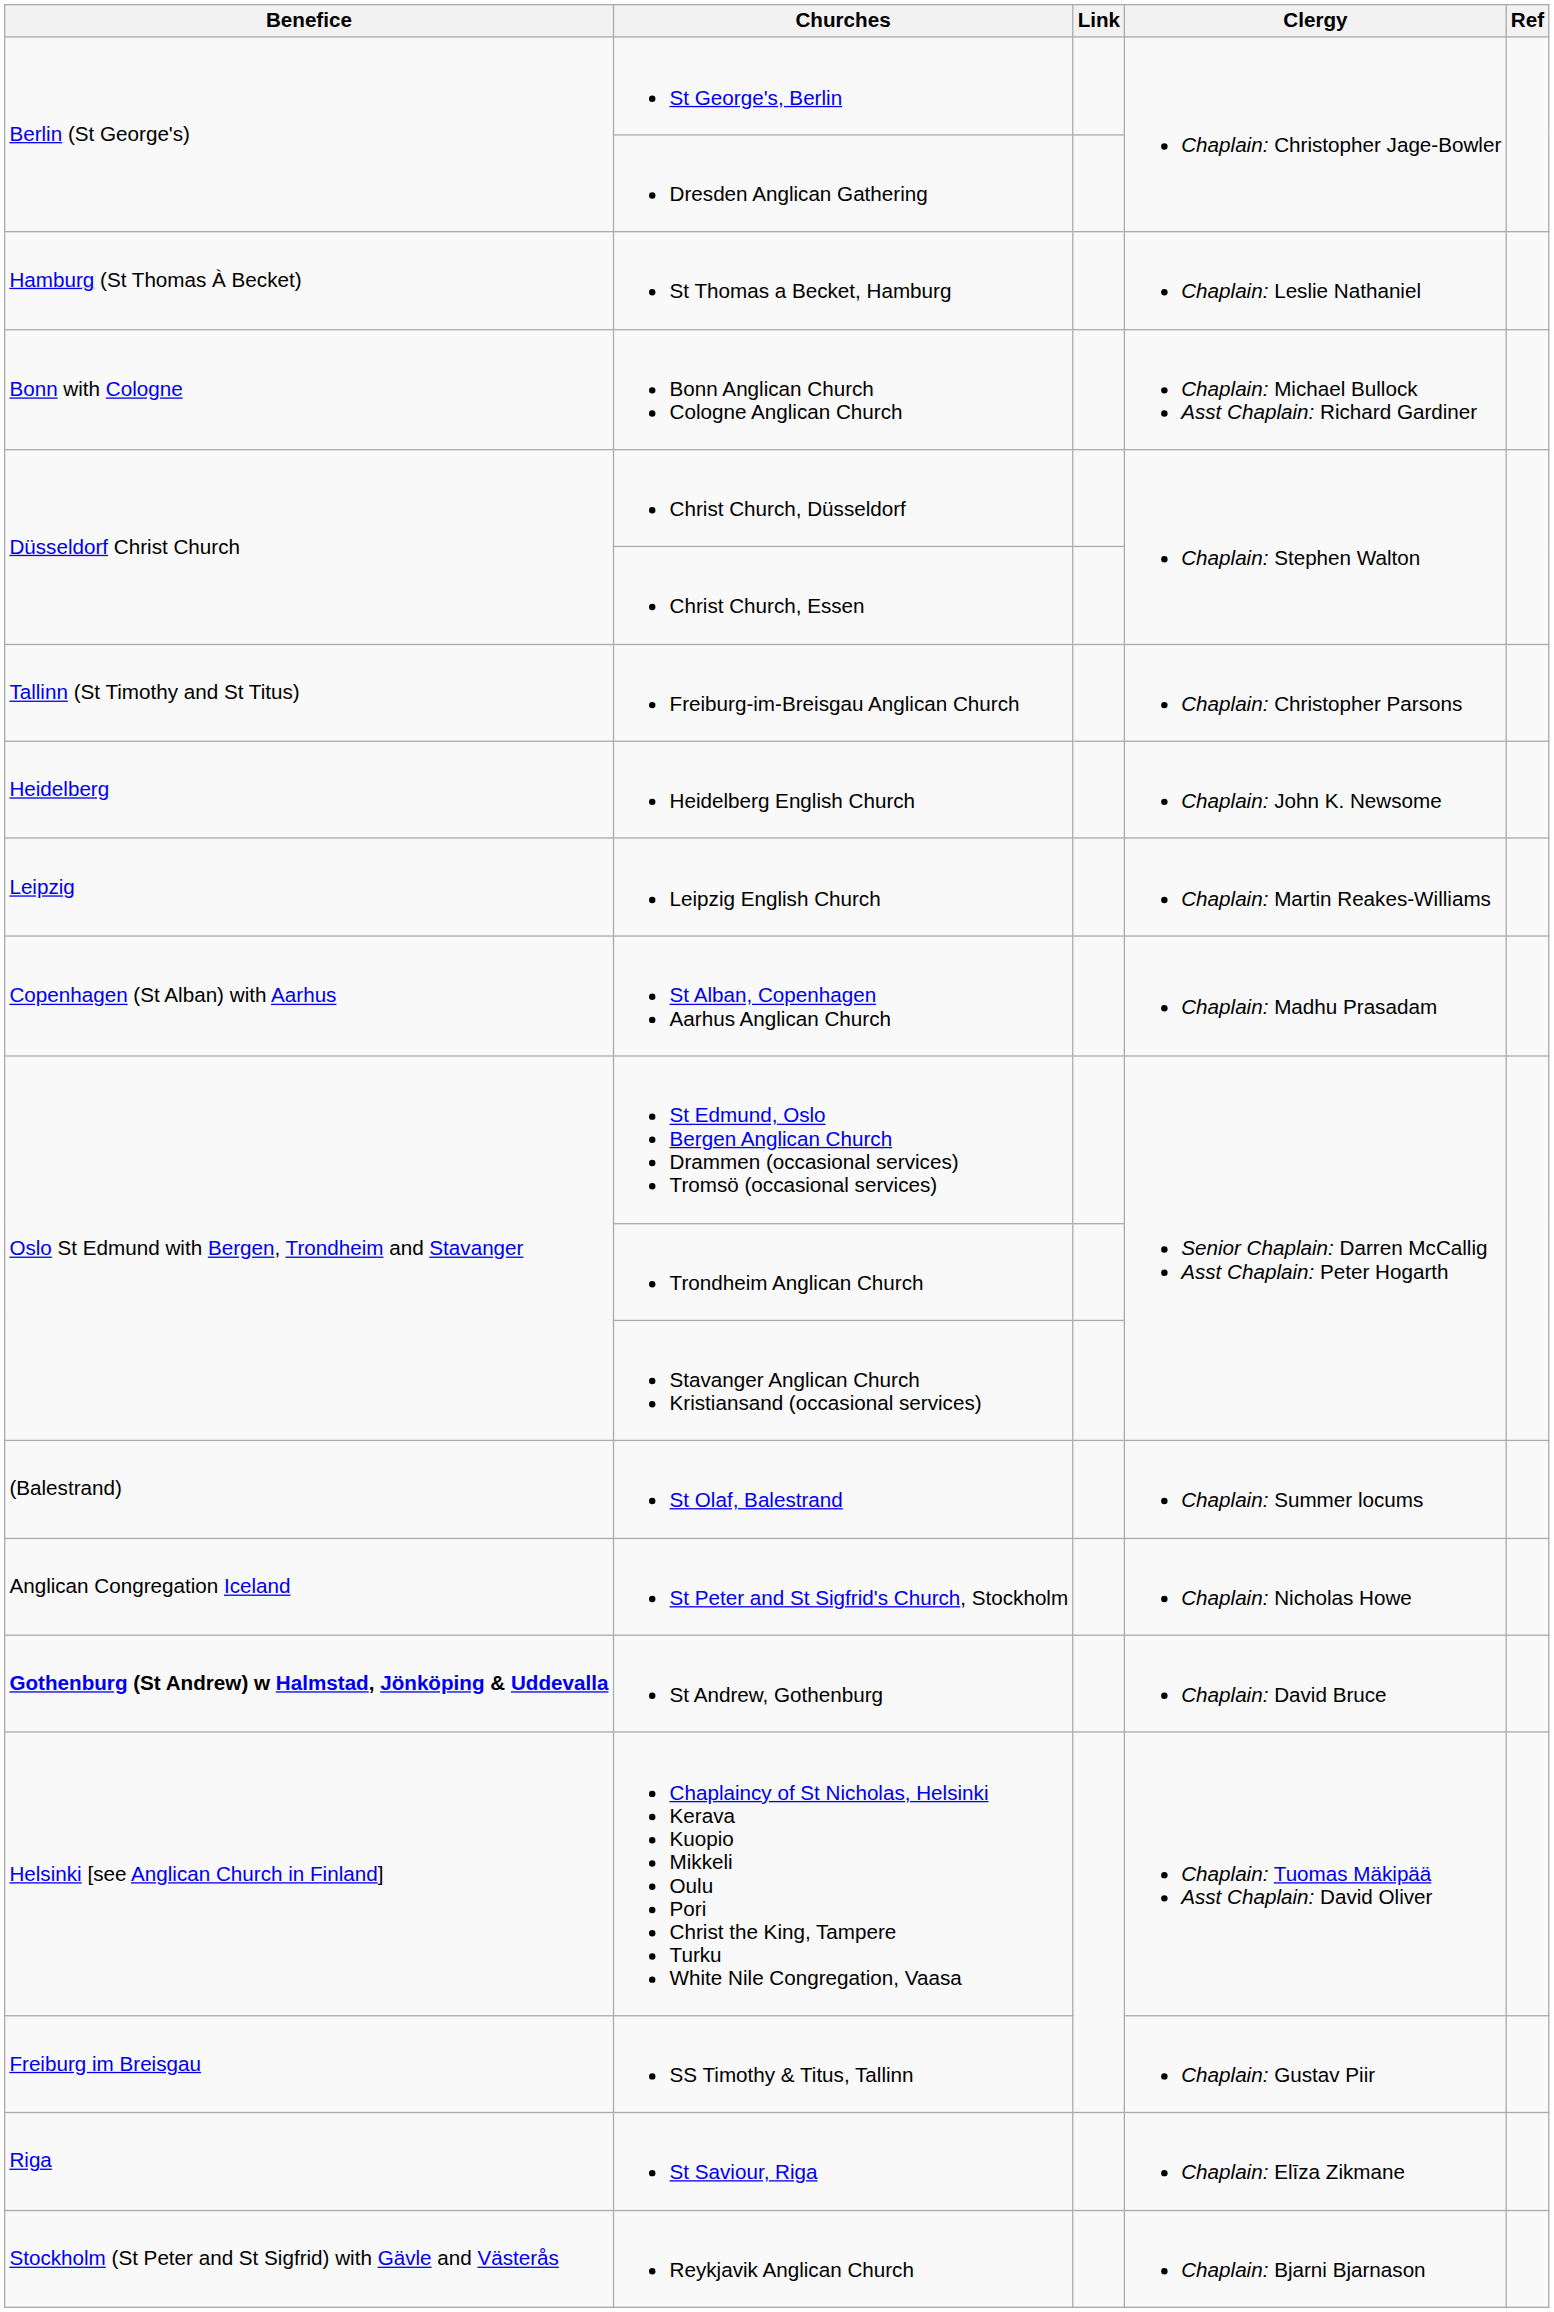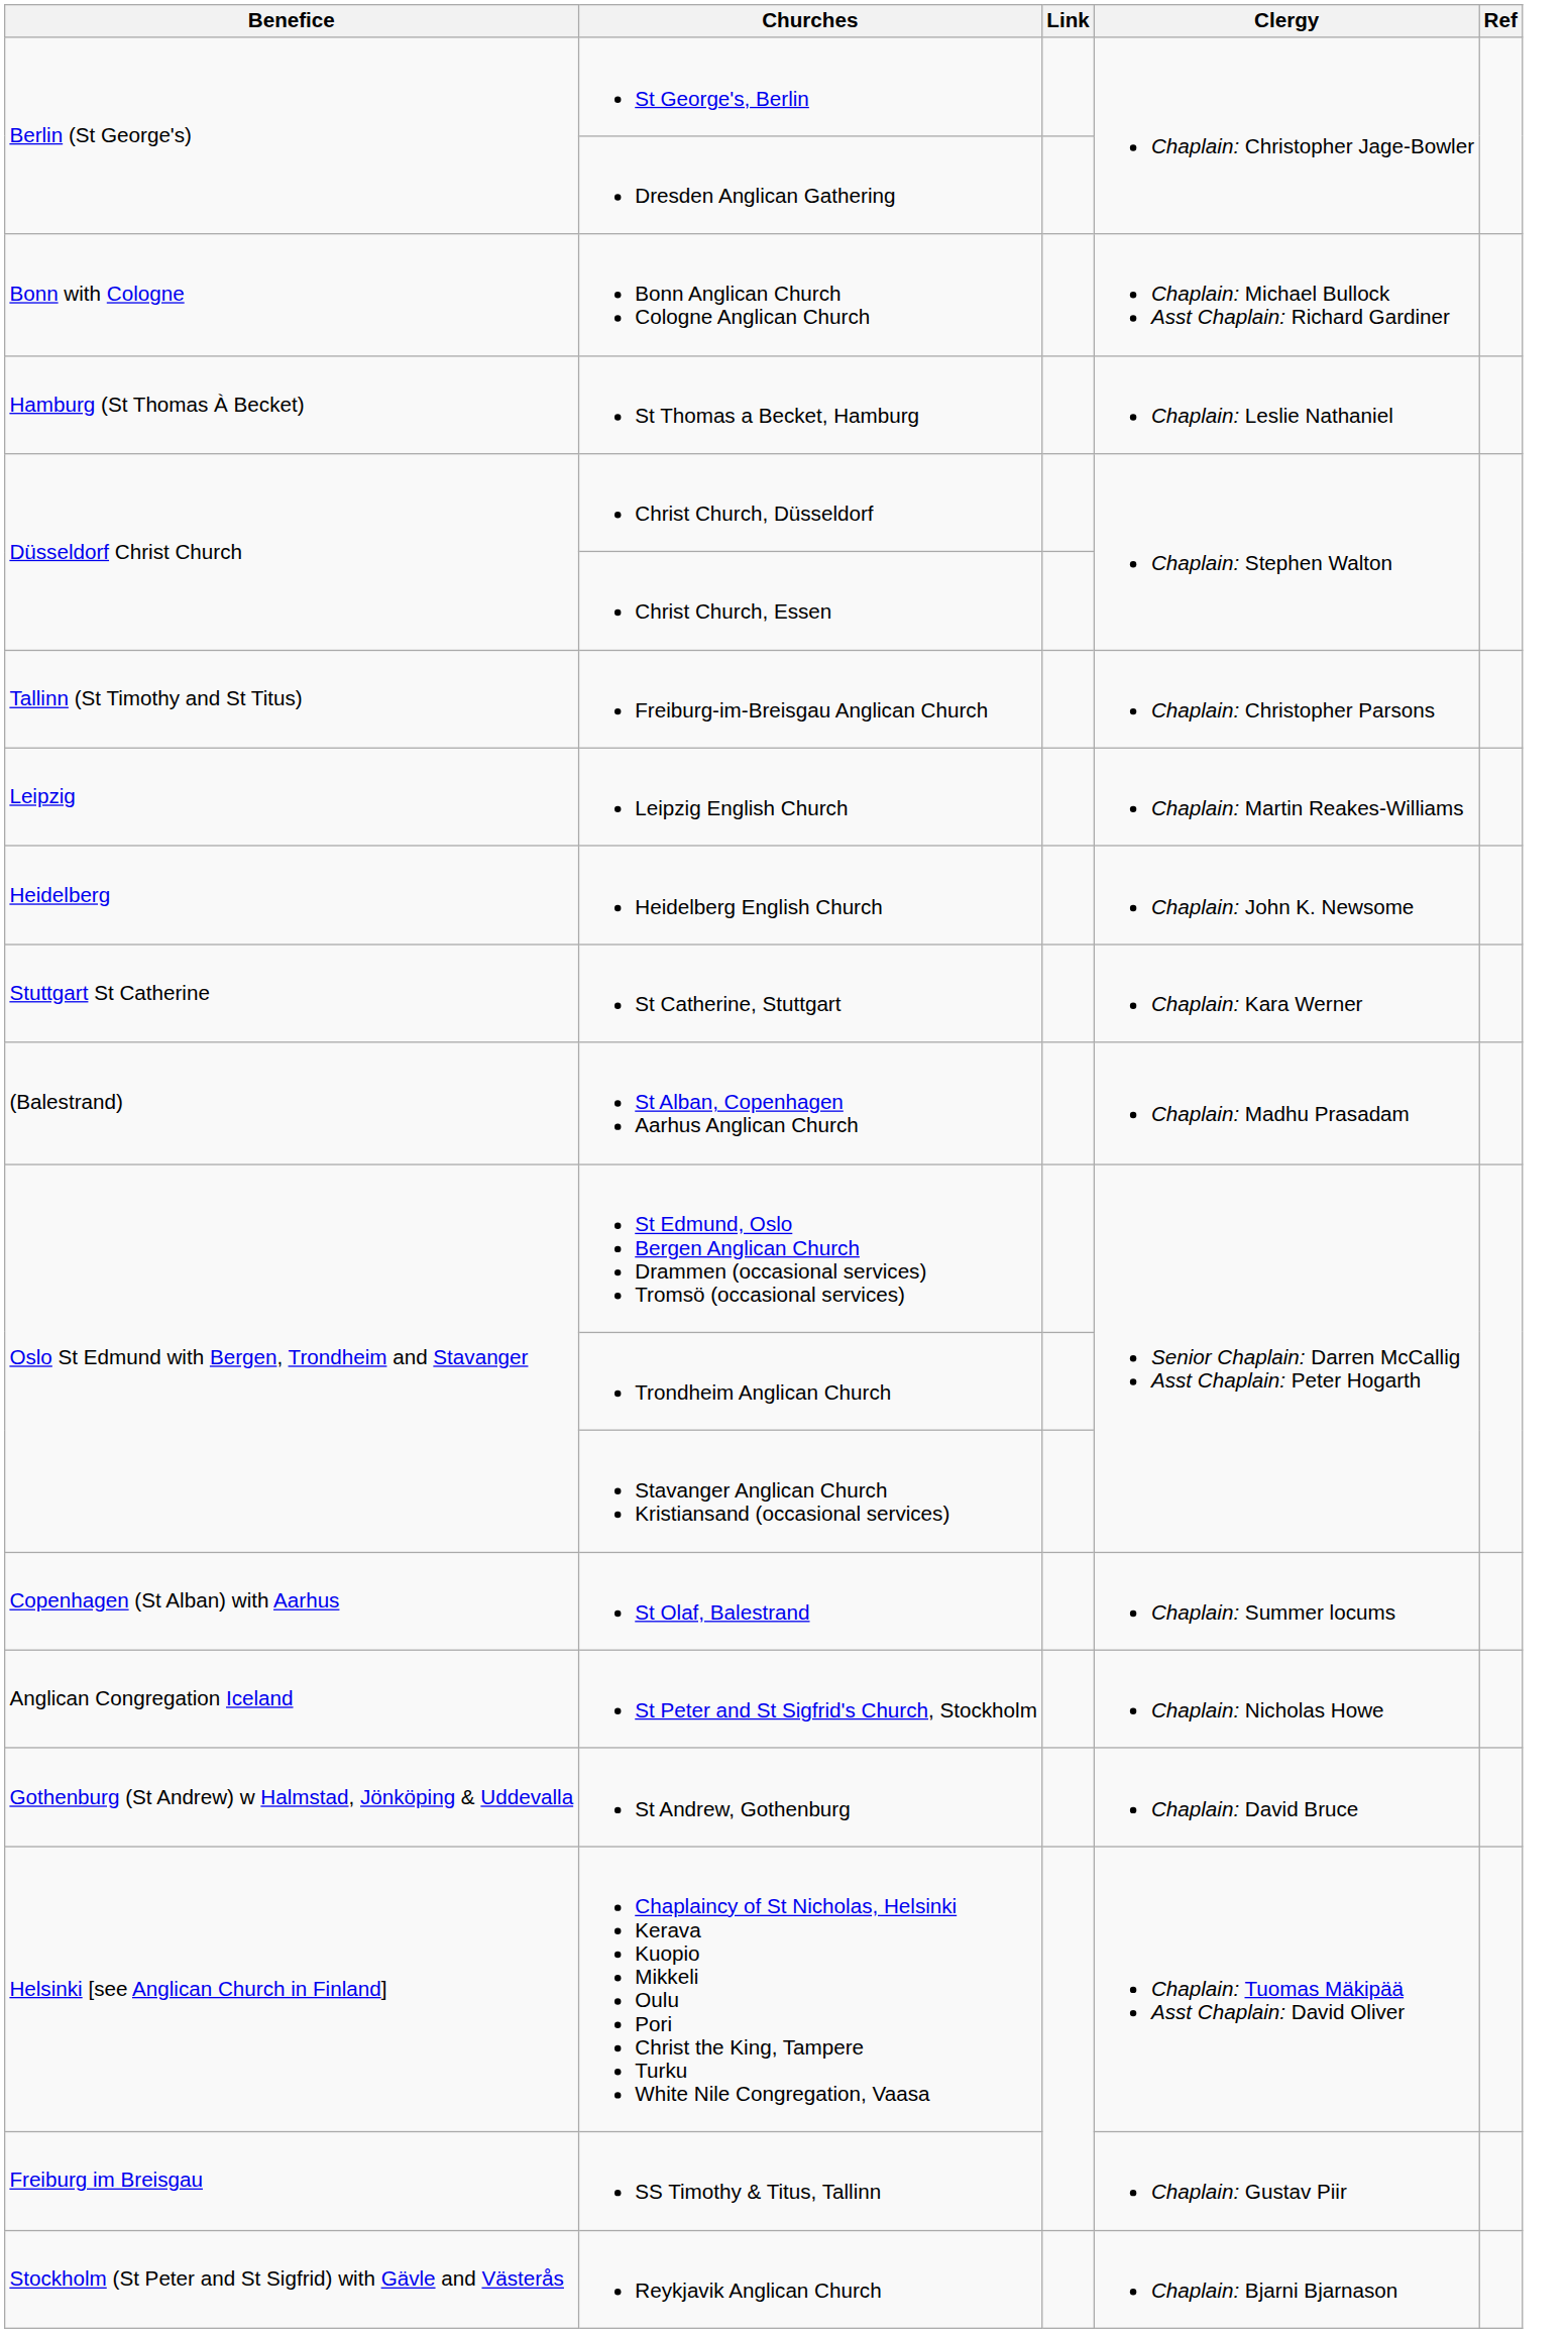rows swapped: Bonn Anglican Church Cologne Anglican Church <-> St Thomas a Becket, Hamburg
rows swapped: Heidelberg English Church <-> Leipzig English Church
+ row: Stuttgart St Catherine | St Catherine, Stuttgart | Chaplain: Kara Werner
St Alban, Copenhagen Aarhus Anglican Church | Benefice: Copenhagen (St Alban) with Aarhus -> (Balestrand)
St Olaf, Balestrand | Benefice: (Balestrand) -> Copenhagen (St Alban) with Aarhus
St Andrew, Gothenburg | Benefice: bold -> normal
- row: Riga | St Saviour, Riga | Chaplain: Elīza Zikmane
